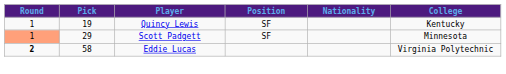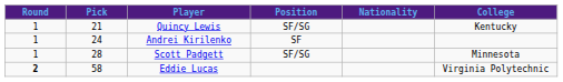Quincy Lewis | Pick: 19 -> 21
Quincy Lewis | Position: SF -> SF/SG
+ row: 1 | 24 | Andrei Kirilenko | SF
Scott Padgett | Round: lightsalmon background -> no background
Scott Padgett | Pick: 29 -> 28
Scott Padgett | Position: SF -> SF/SG
